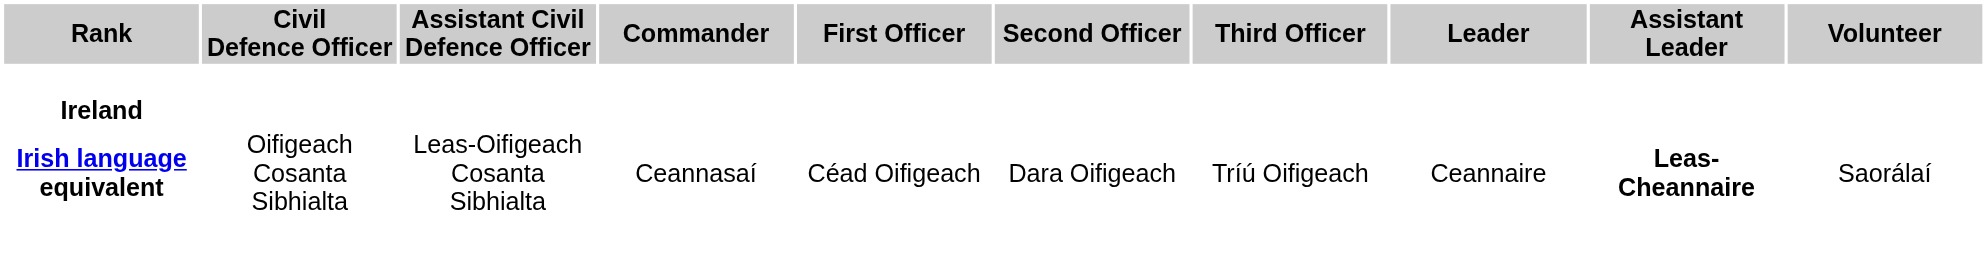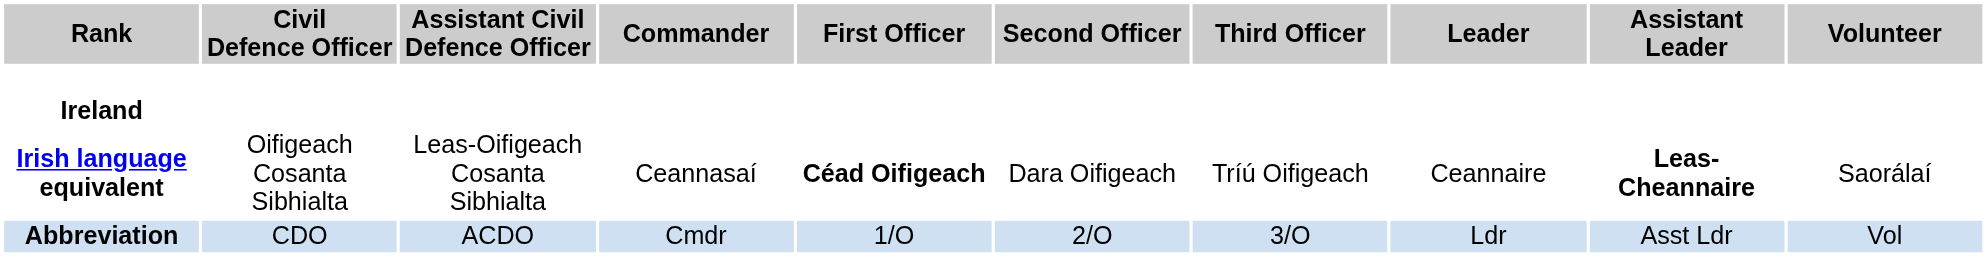Irish language equivalent | First Officer: normal -> bold
+ row: Abbreviation | CDO | ACDO | Cmdr | 1/O | 2/O | 3/O | Ldr | Asst Ldr | Vol
